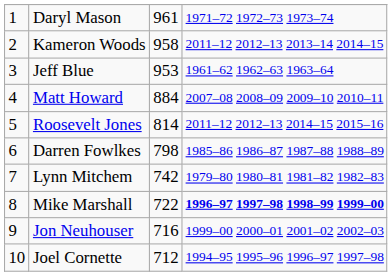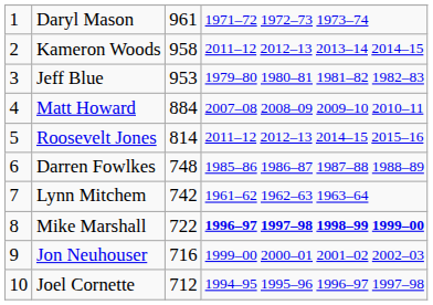Jeff Blue | column 4: 1961–62 1962–63 1963–64 -> 1979–80 1980–81 1981–82 1982–83
Darren Fowlkes | column 3: 798 -> 748
Lynn Mitchem | column 4: 1979–80 1980–81 1981–82 1982–83 -> 1961–62 1962–63 1963–64
